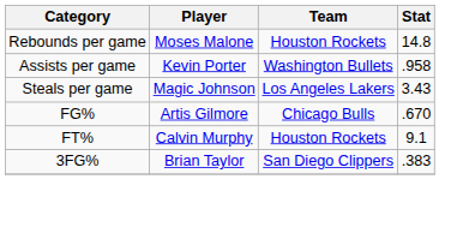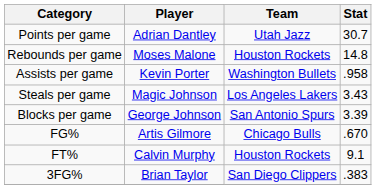+ row: Points per game | Adrian Dantley | Utah Jazz | 30.7
+ row: Blocks per game | George Johnson | San Antonio Spurs | 3.39
